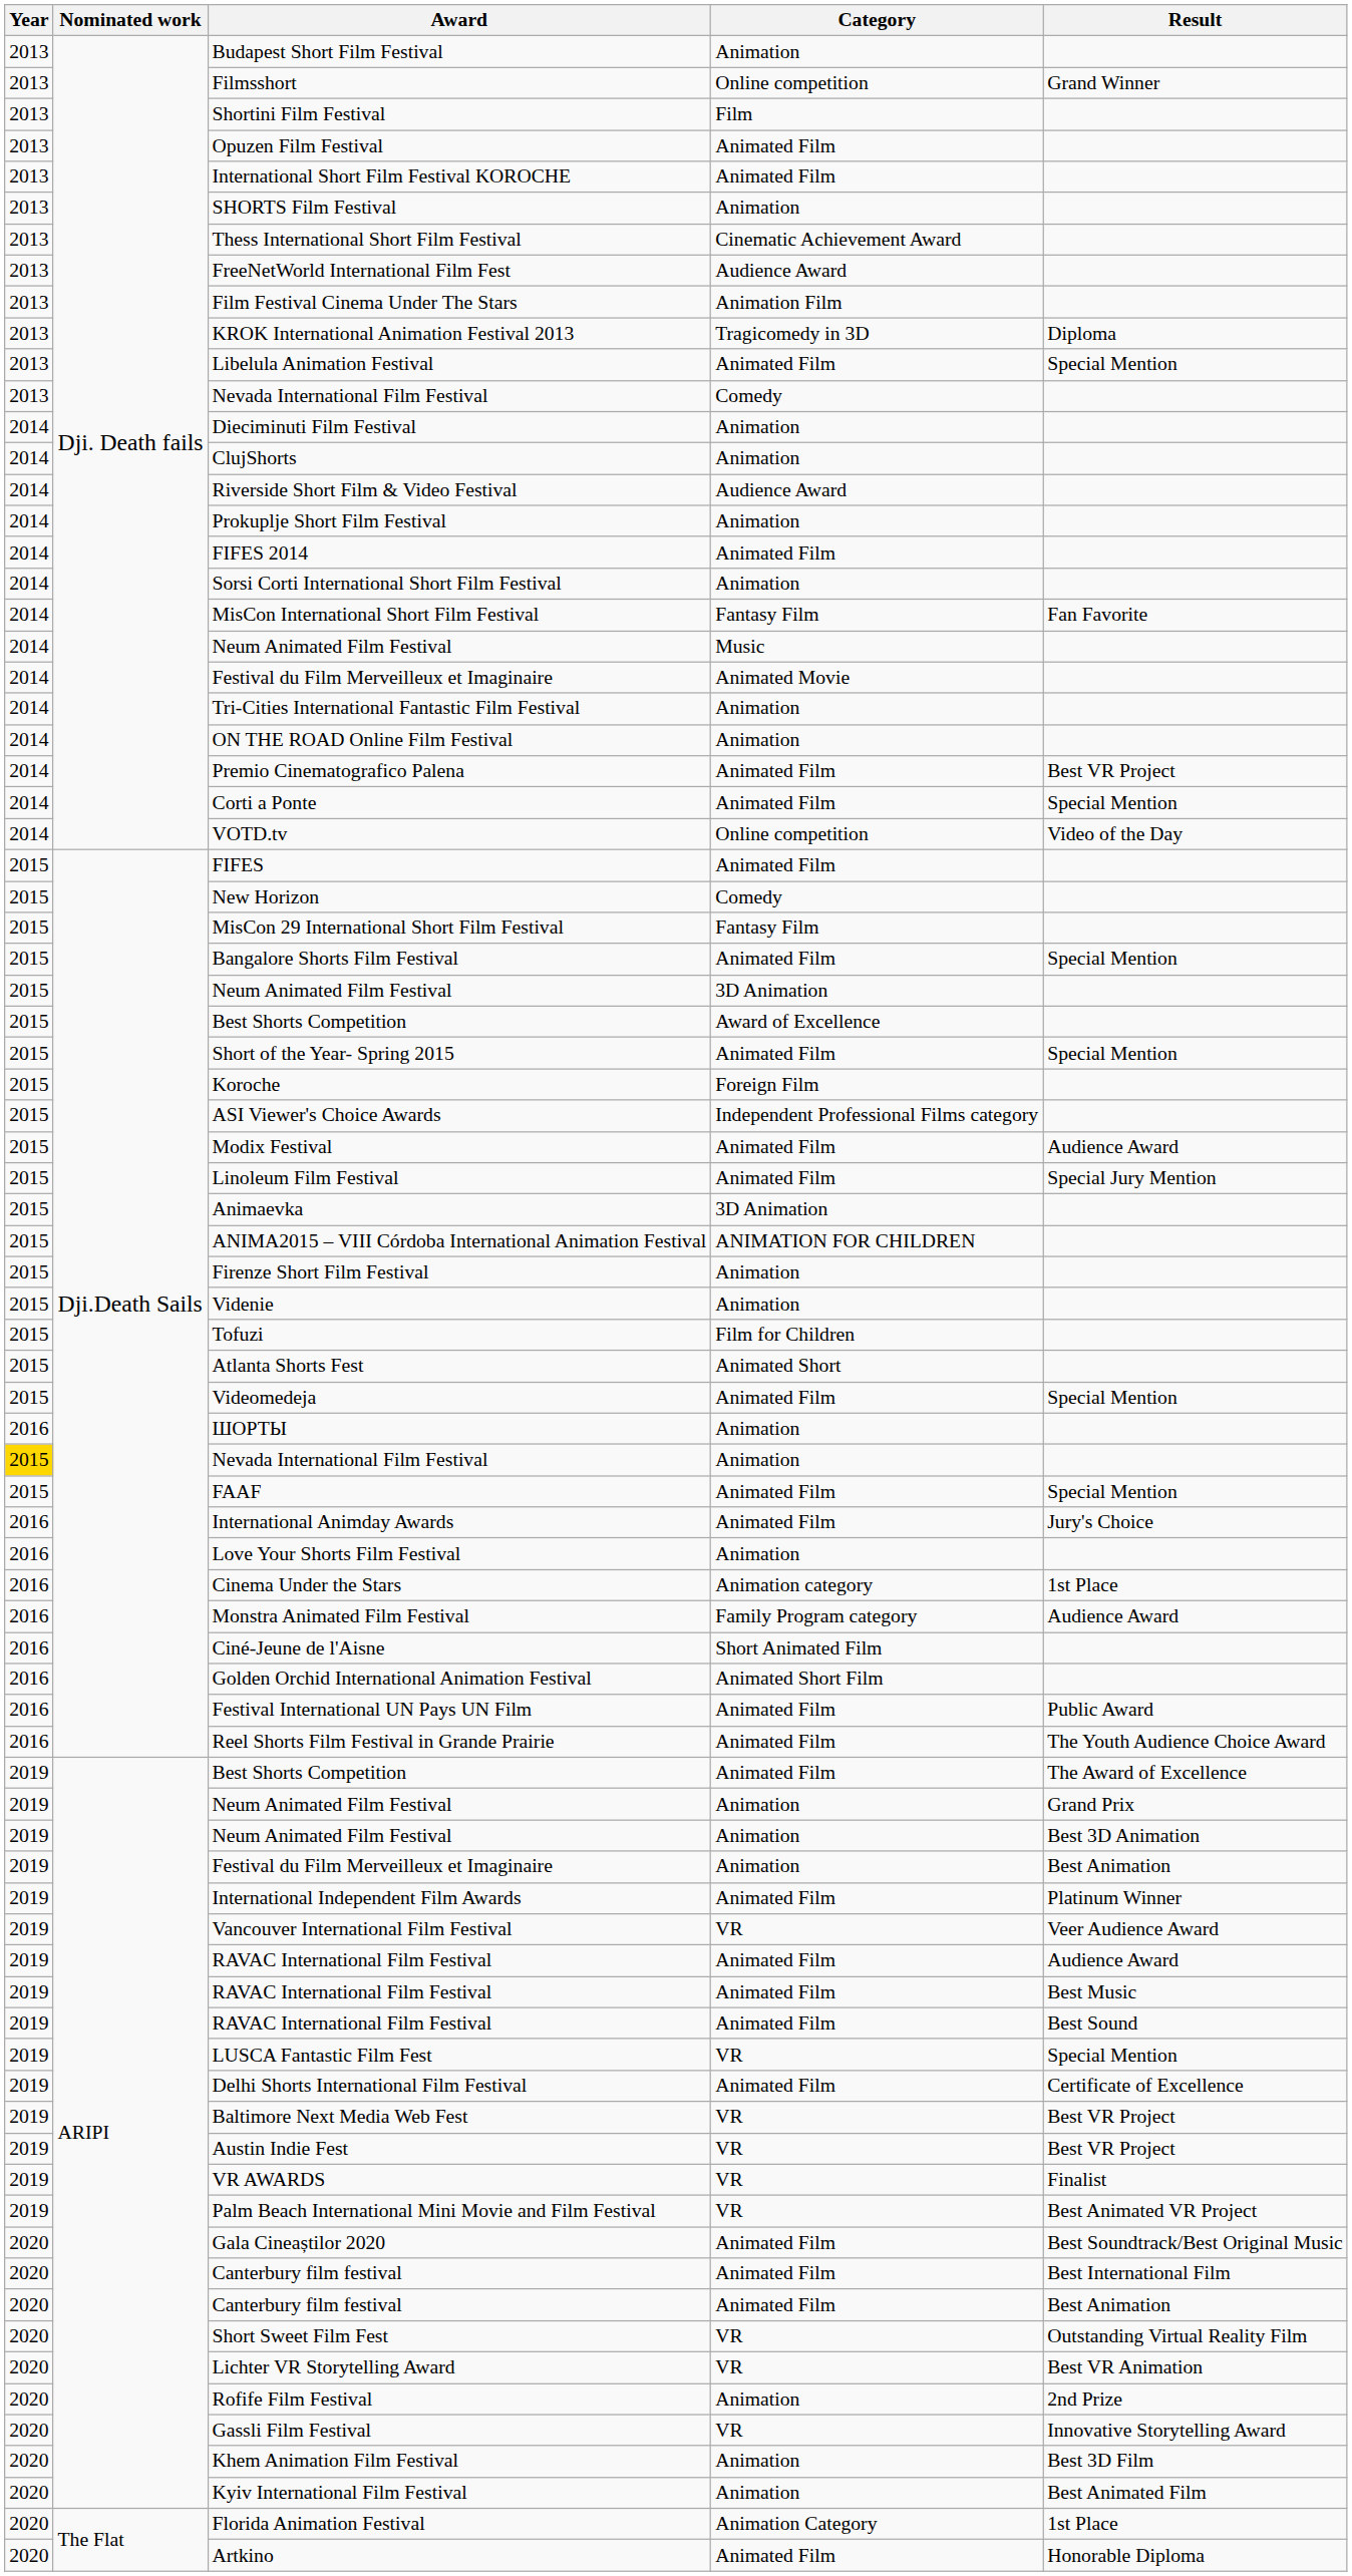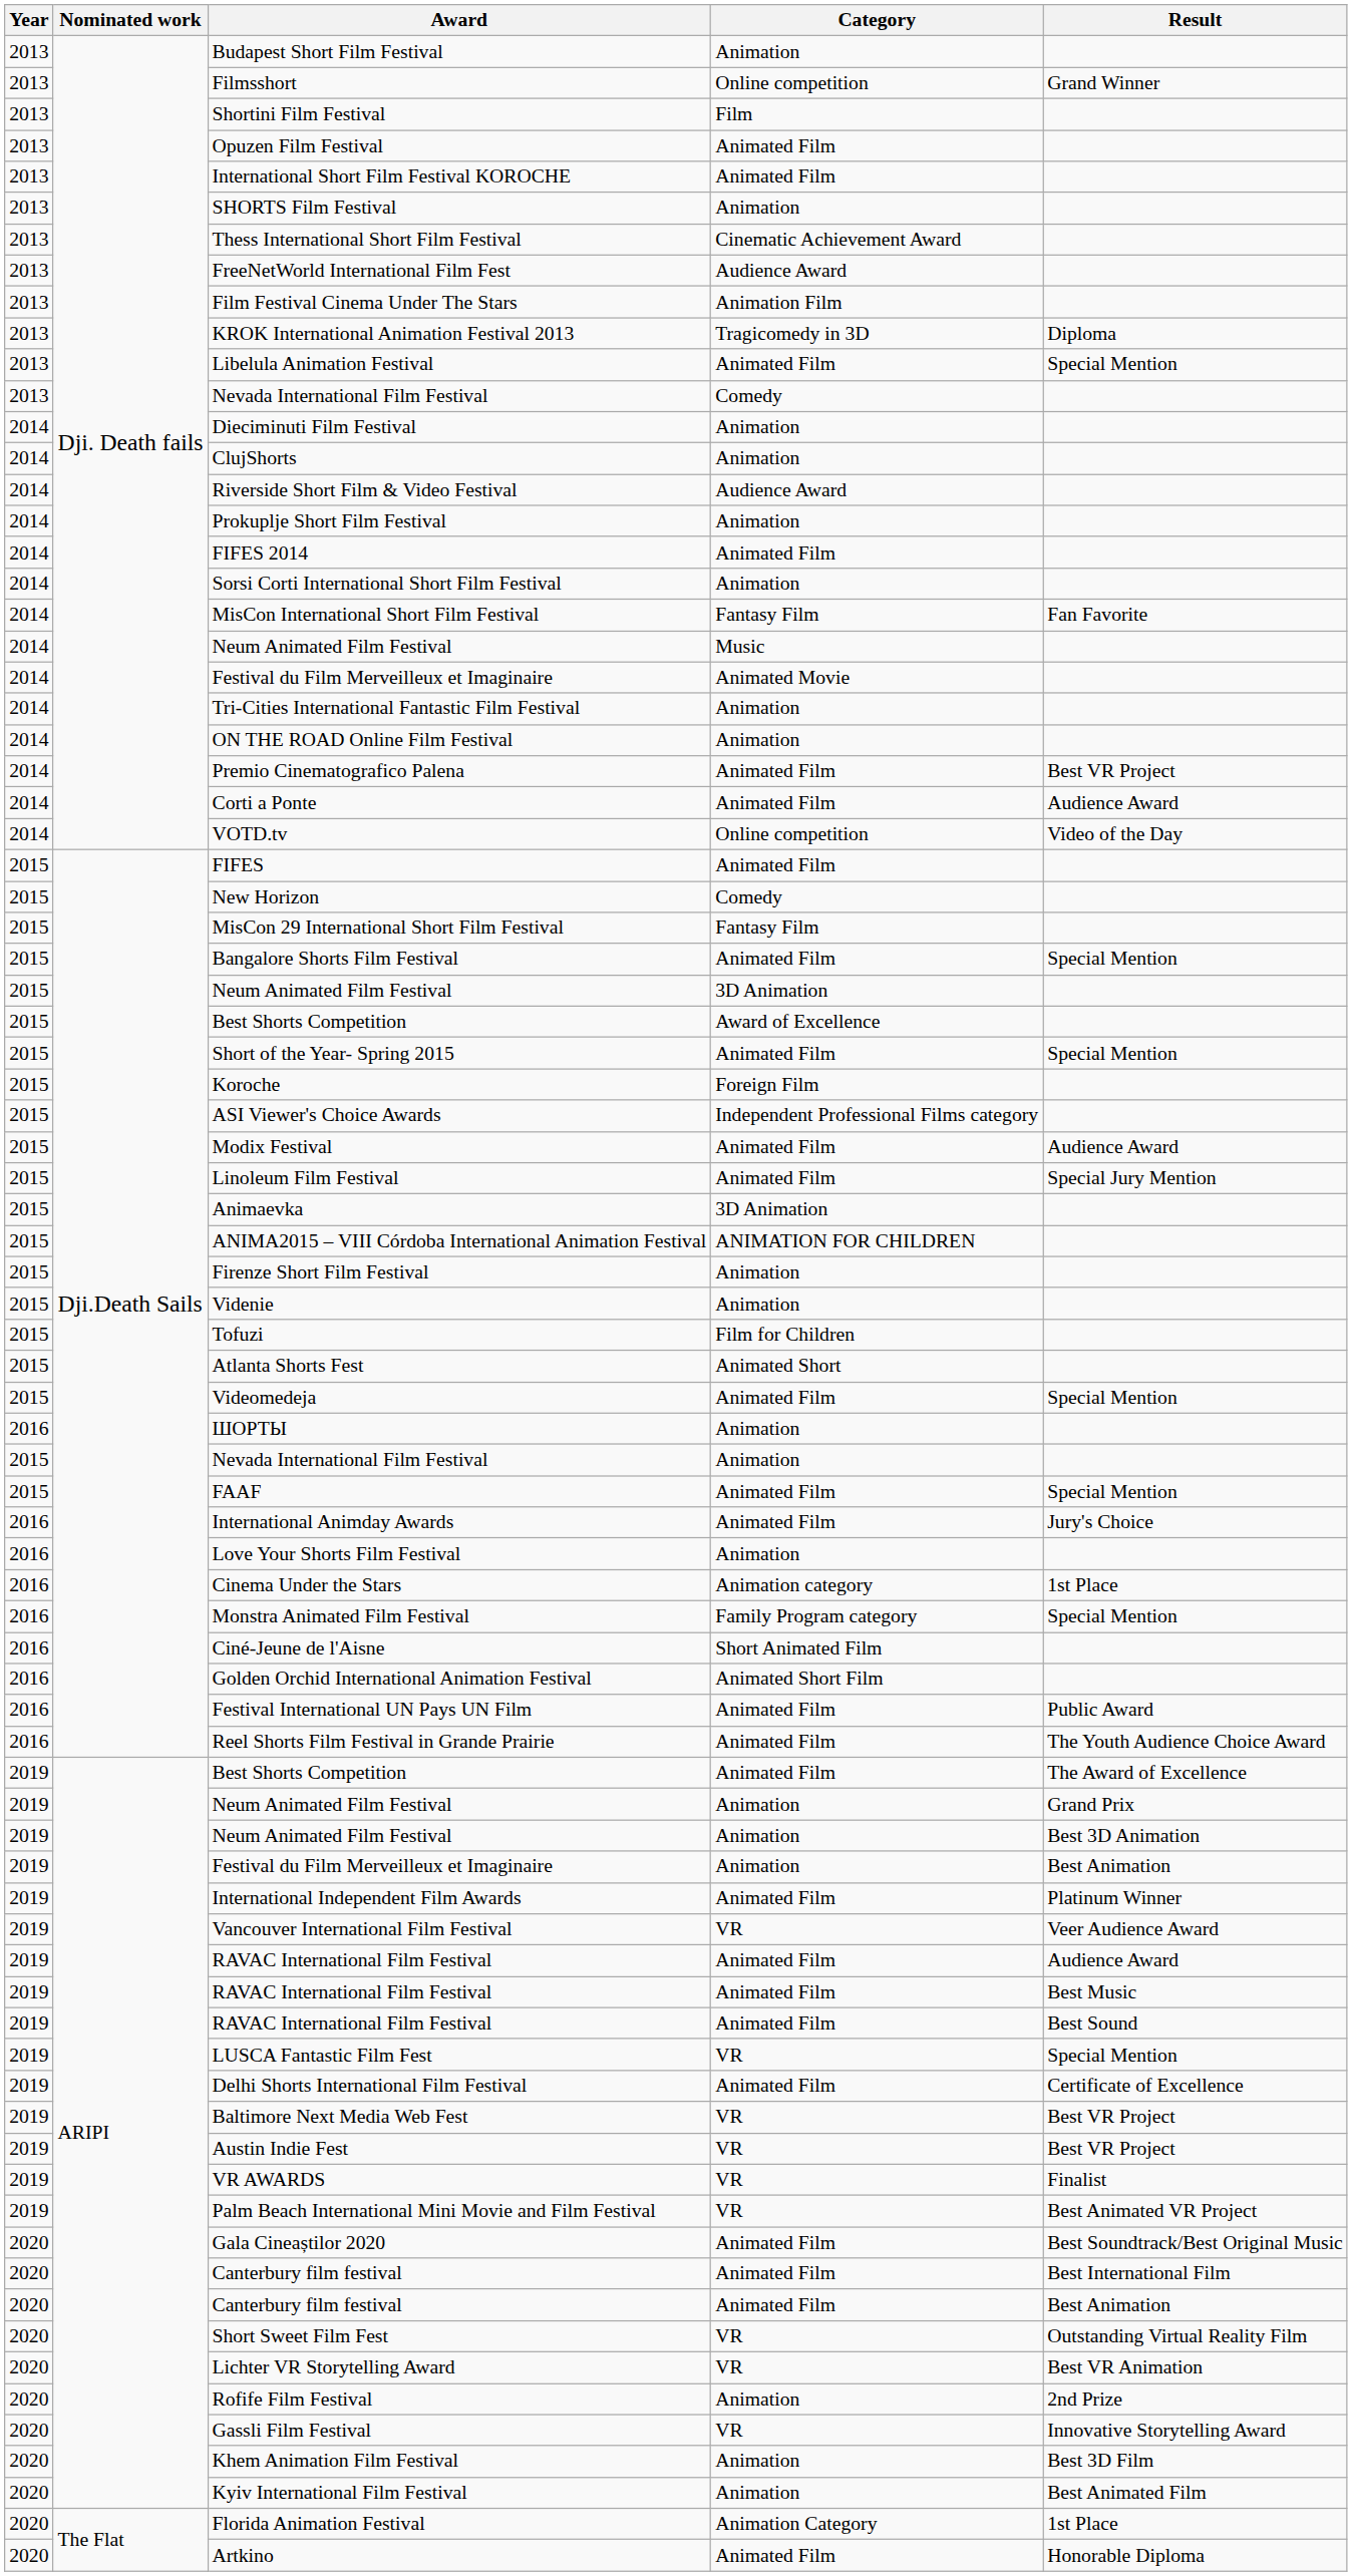Corti a Ponte | Result: Special Mention -> Audience Award
Nevada International Film Festival / Animation | Year: gold background -> no background
Monstra Animated Film Festival | Result: Audience Award -> Special Mention
